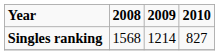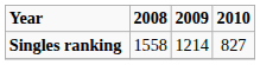Singles ranking | 2008: 1568 -> 1558
